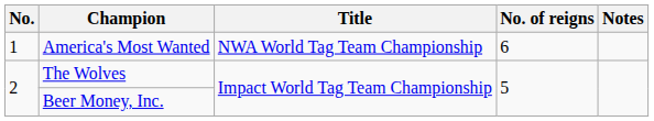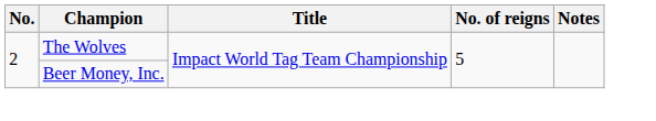- row: 1 | America's Most Wanted | NWA World Tag Team Championship | 6
